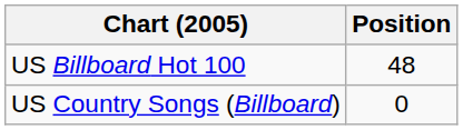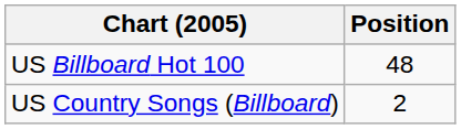US Country Songs (Billboard) | Position: 0 -> 2
